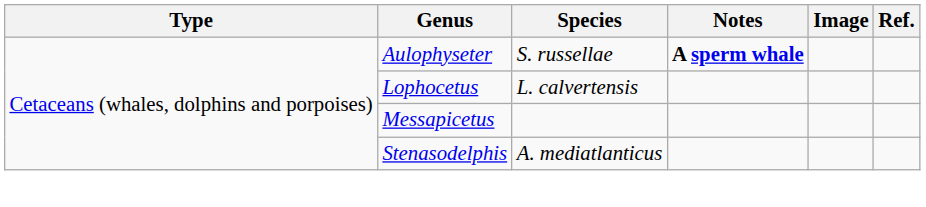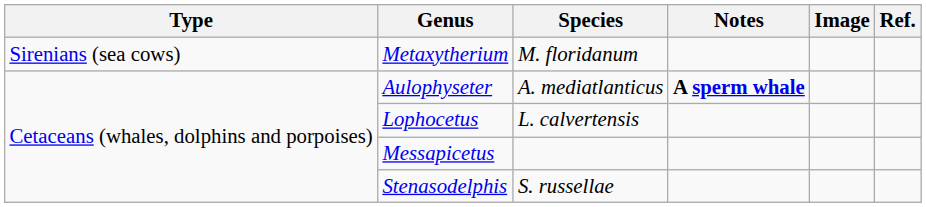+ row: Sirenians (sea cows) | Metaxytherium | M. floridanum
Aulophyseter | Species: S. russellae -> A. mediatlanticus
Stenasodelphis | Species: A. mediatlanticus -> S. russellae
